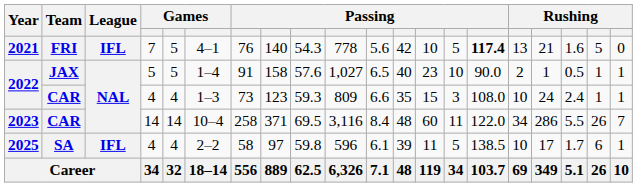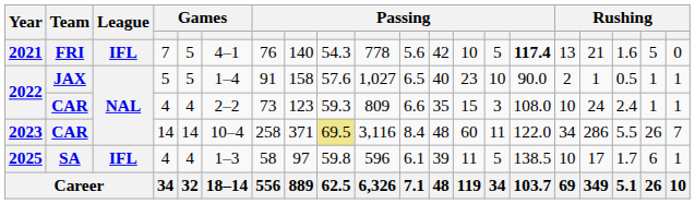2022 / CAR | column 6: 1–3 -> 2–2
2023 | column 9: no background -> khaki background
2025 | column 6: 2–2 -> 1–3
